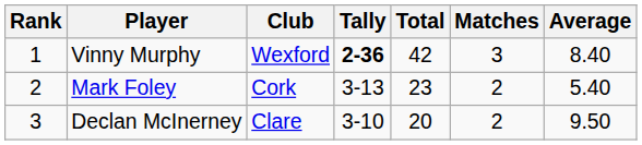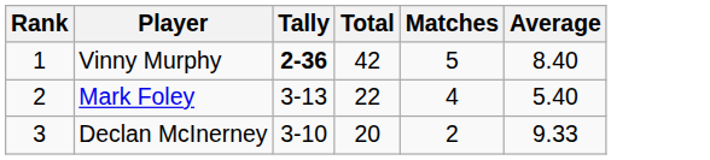- column: Club | Wexford | Cork | Clare
Vinny Murphy | Matches: 3 -> 5
Mark Foley | Total: 23 -> 22
Mark Foley | Matches: 2 -> 4
Declan McInerney | Average: 9.50 -> 9.33
